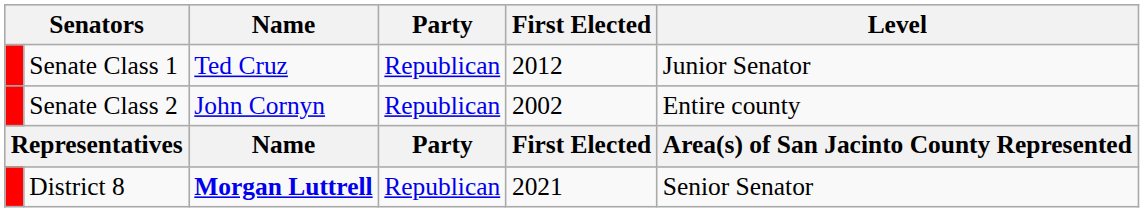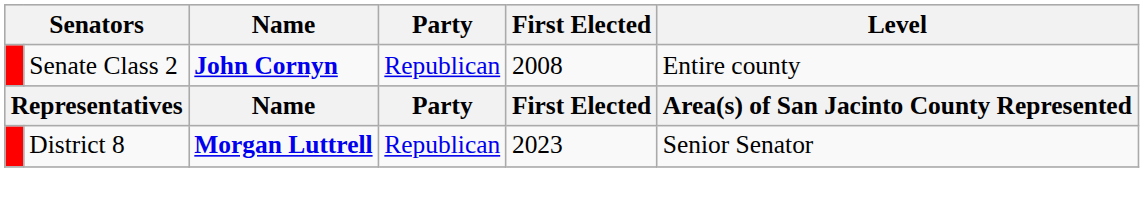- row: Senate Class 1 | Ted Cruz | Republican | 2012 | Junior Senator
Senate Class 2 | Name: normal -> bold
Senate Class 2 | First Elected: 2002 -> 2008
District 8 | First Elected: 2021 -> 2023
